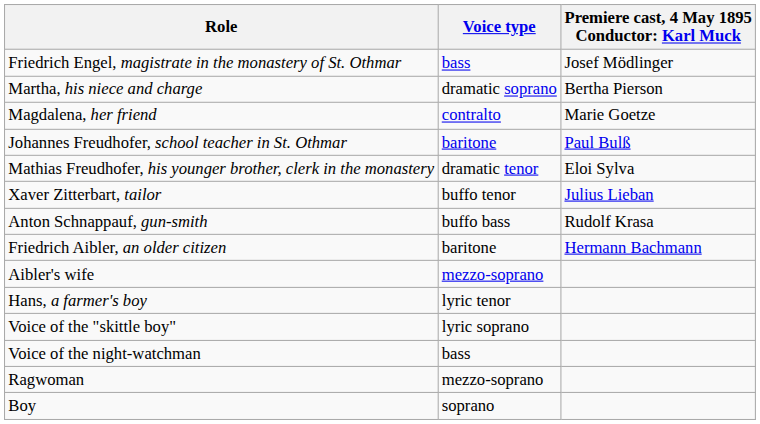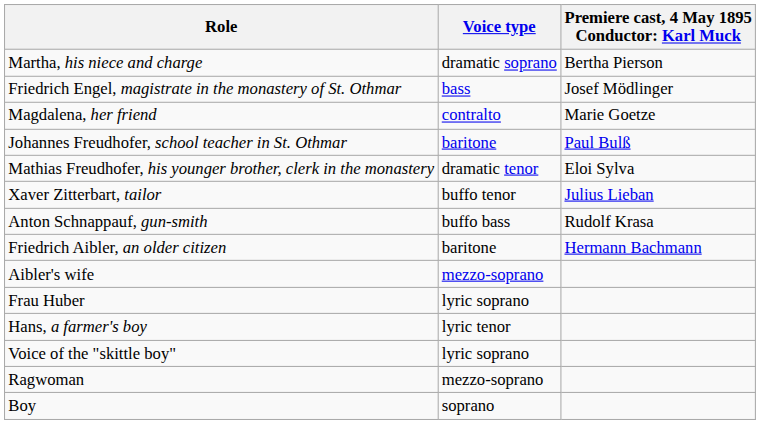rows swapped: Friedrich Engel, magistrate in the monastery of St. Othmar <-> Martha, his niece and charge
+ row: Frau Huber | lyric soprano
- row: Voice of the night-watchman | bass
